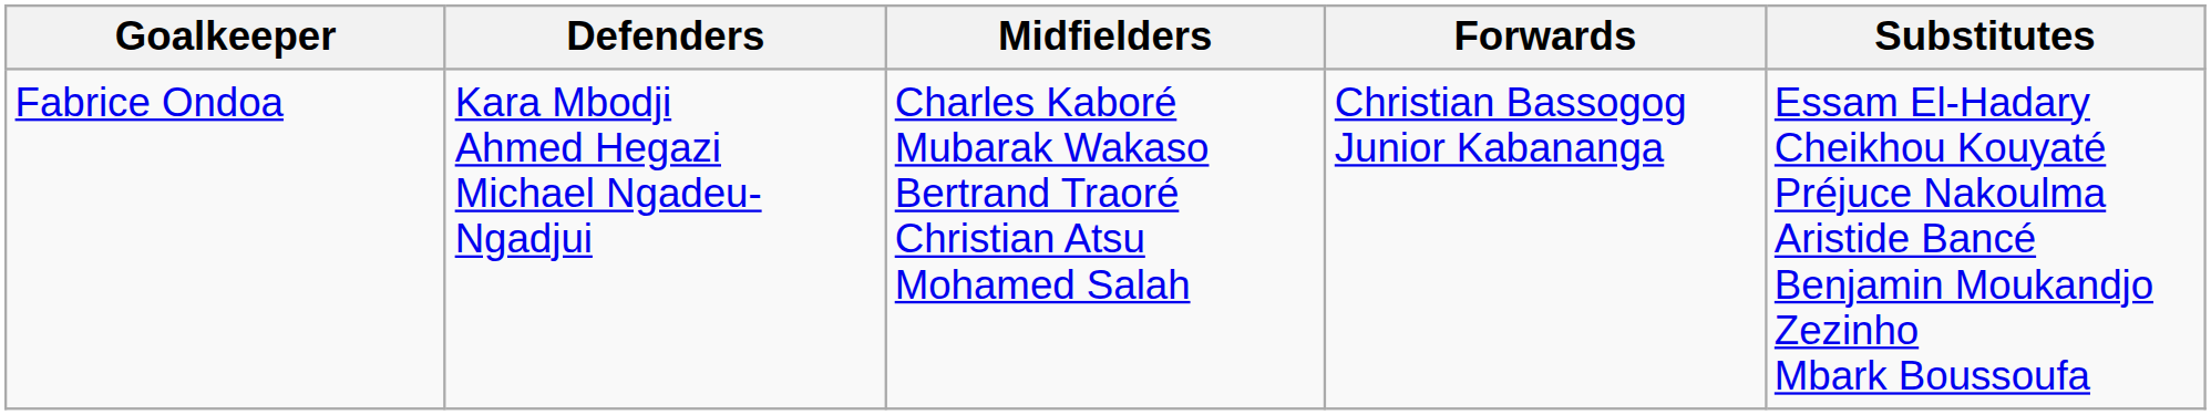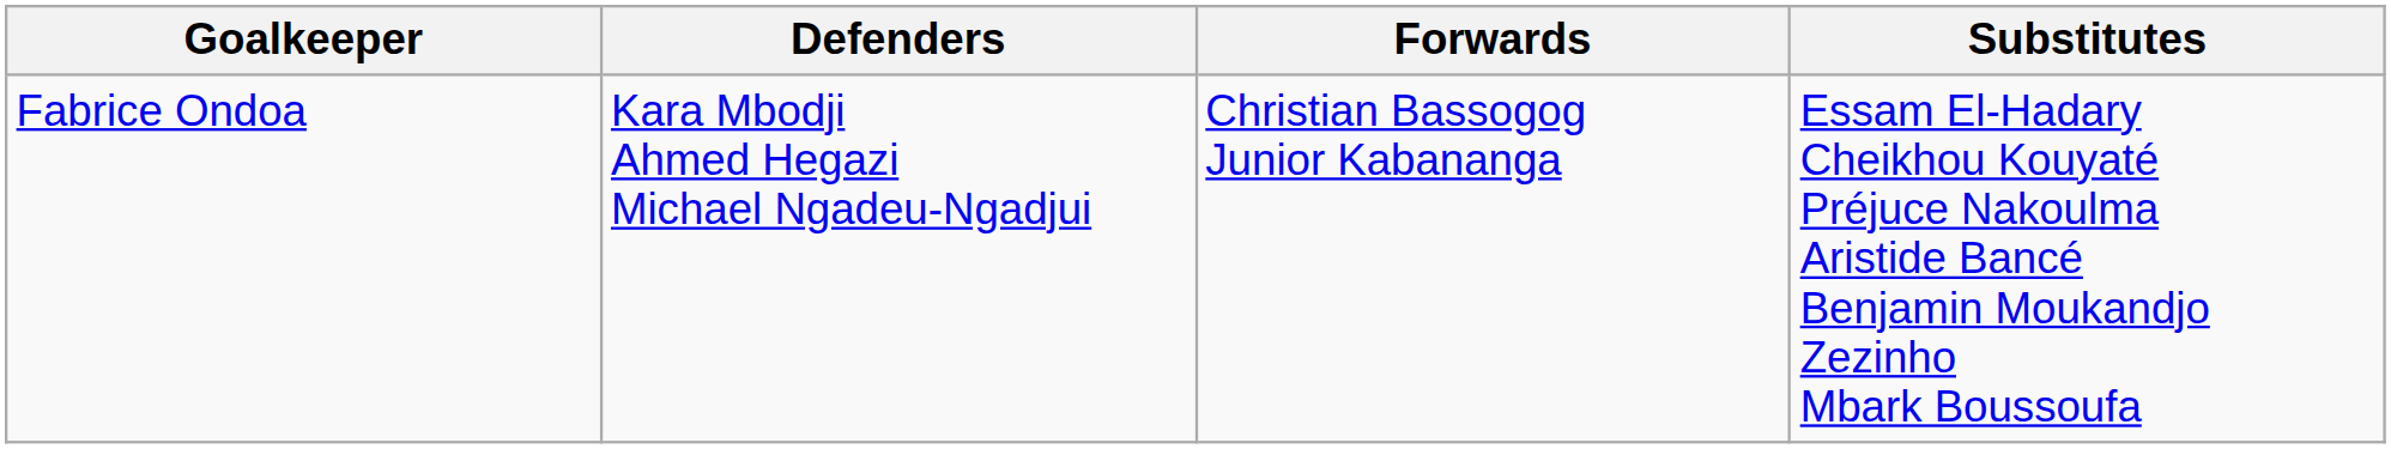- column: Midfielders | Charles Kaboré Mubarak Wakaso Bertrand Traoré Christian Atsu Mohamed Salah
